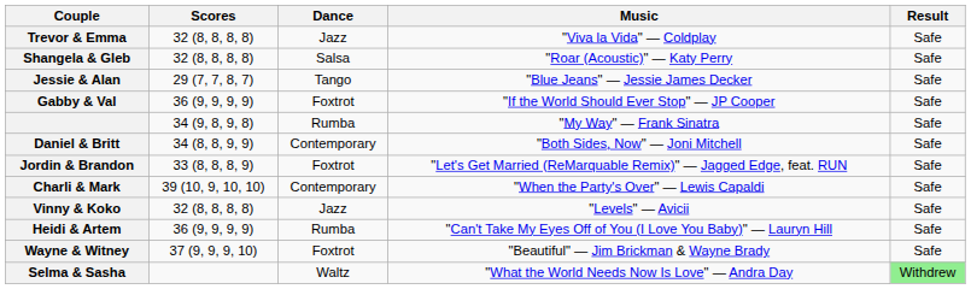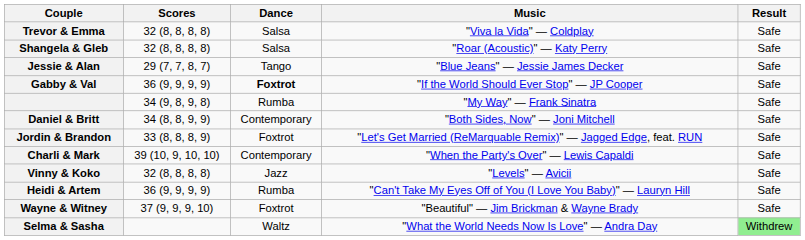Trevor & Emma | Dance: Jazz -> Salsa
Gabby & Val | Dance: normal -> bold
